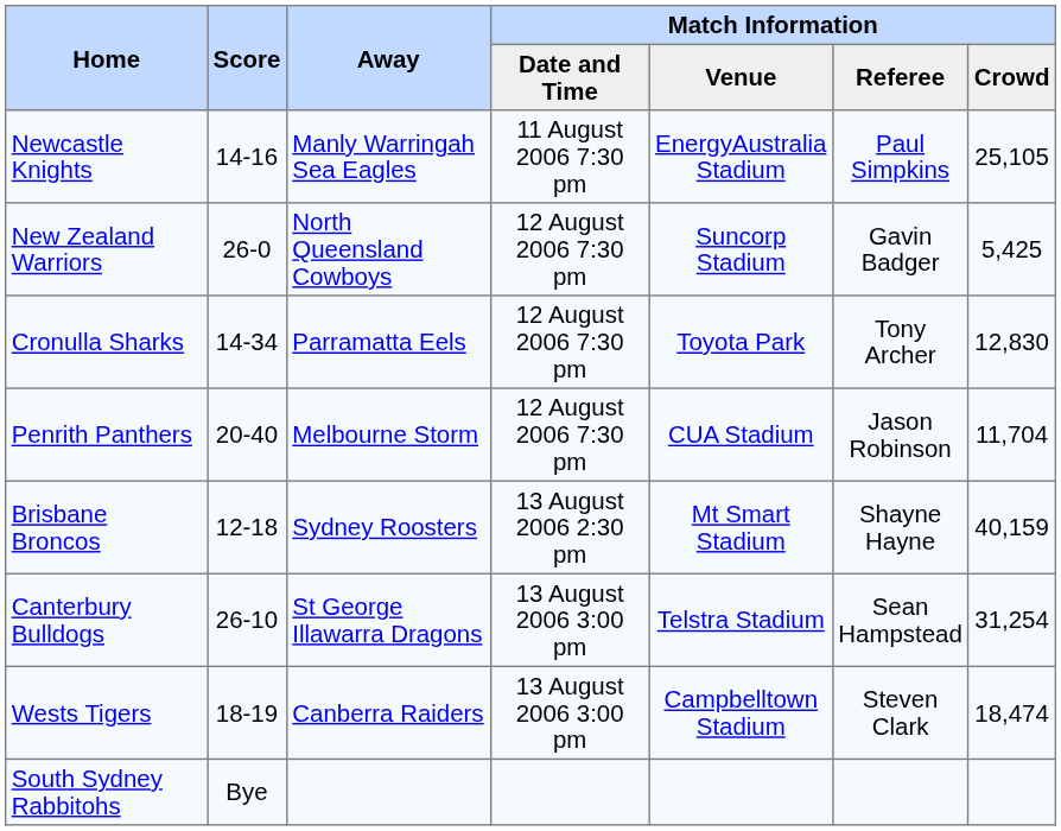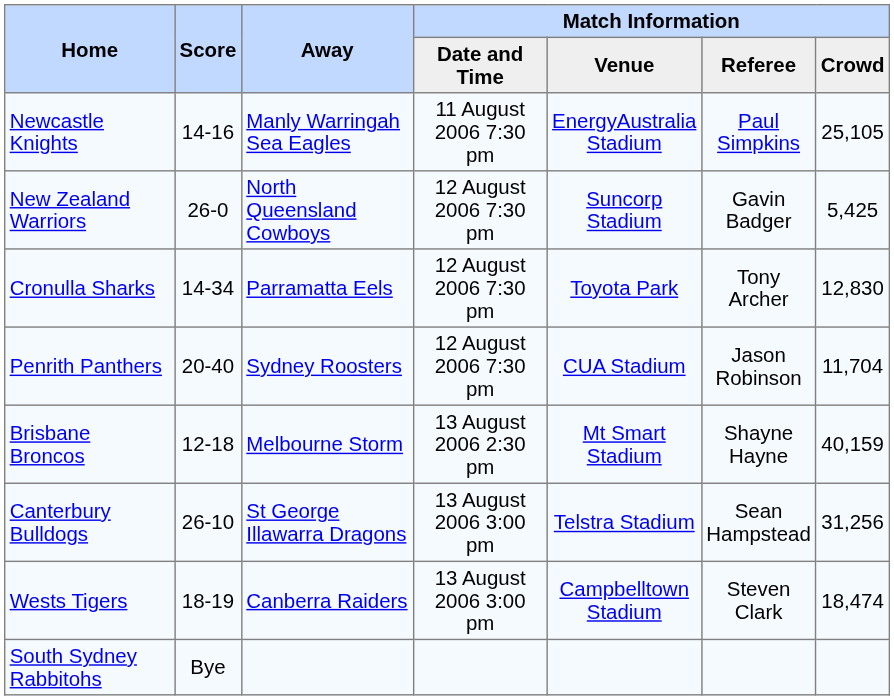Penrith Panthers | Away: Melbourne Storm -> Sydney Roosters
Brisbane Broncos | Away: Sydney Roosters -> Melbourne Storm
Canterbury Bulldogs | Match Information / Crowd: 31,254 -> 31,256
